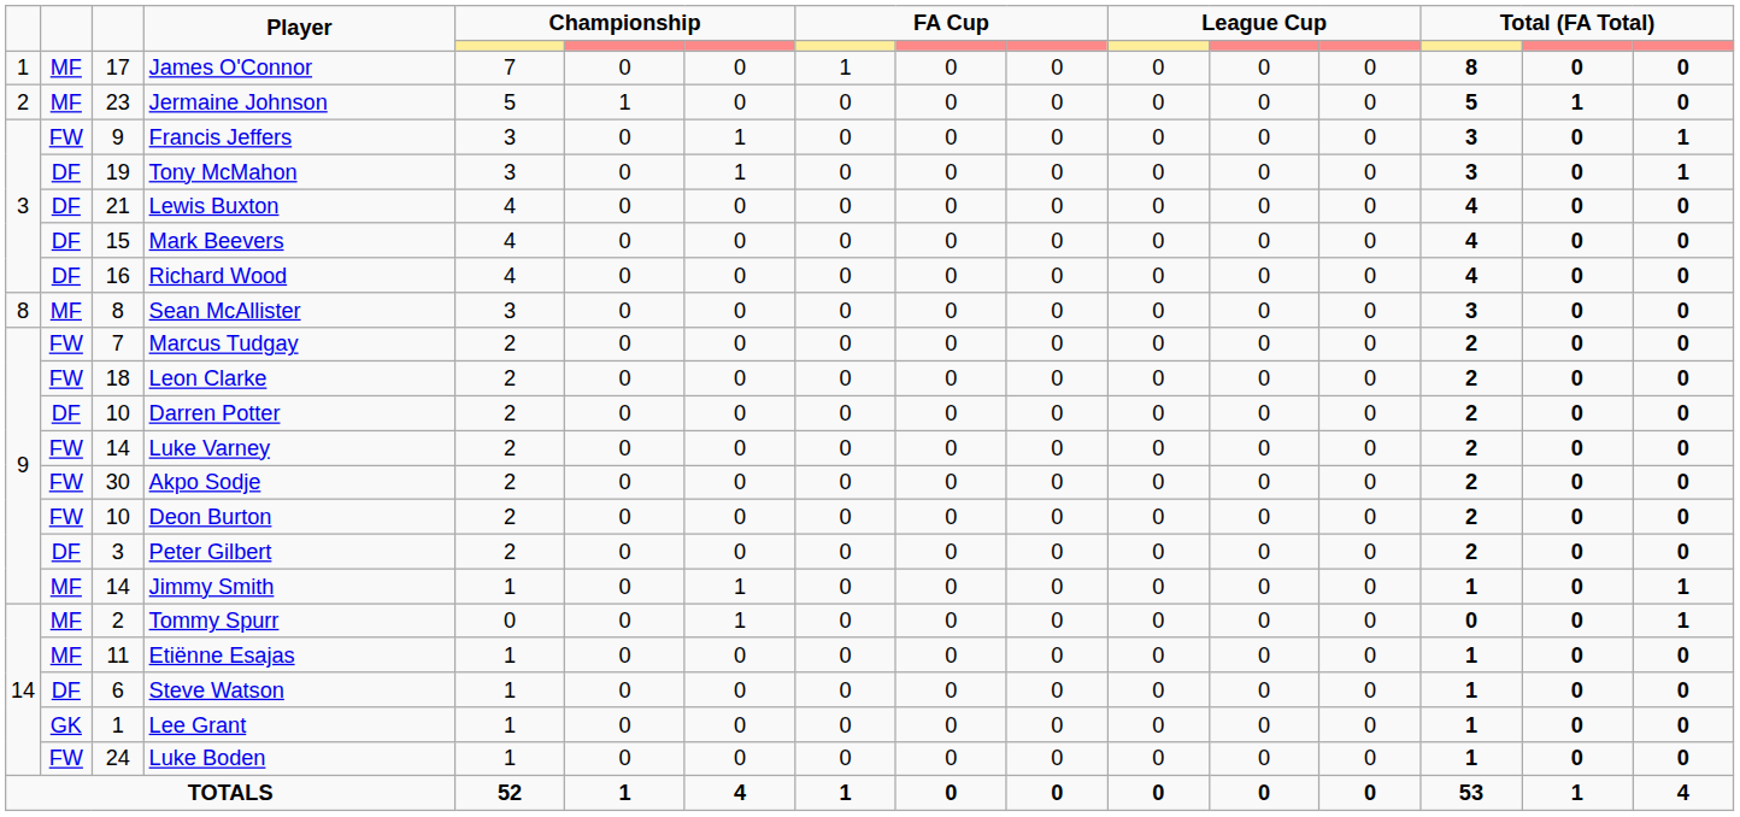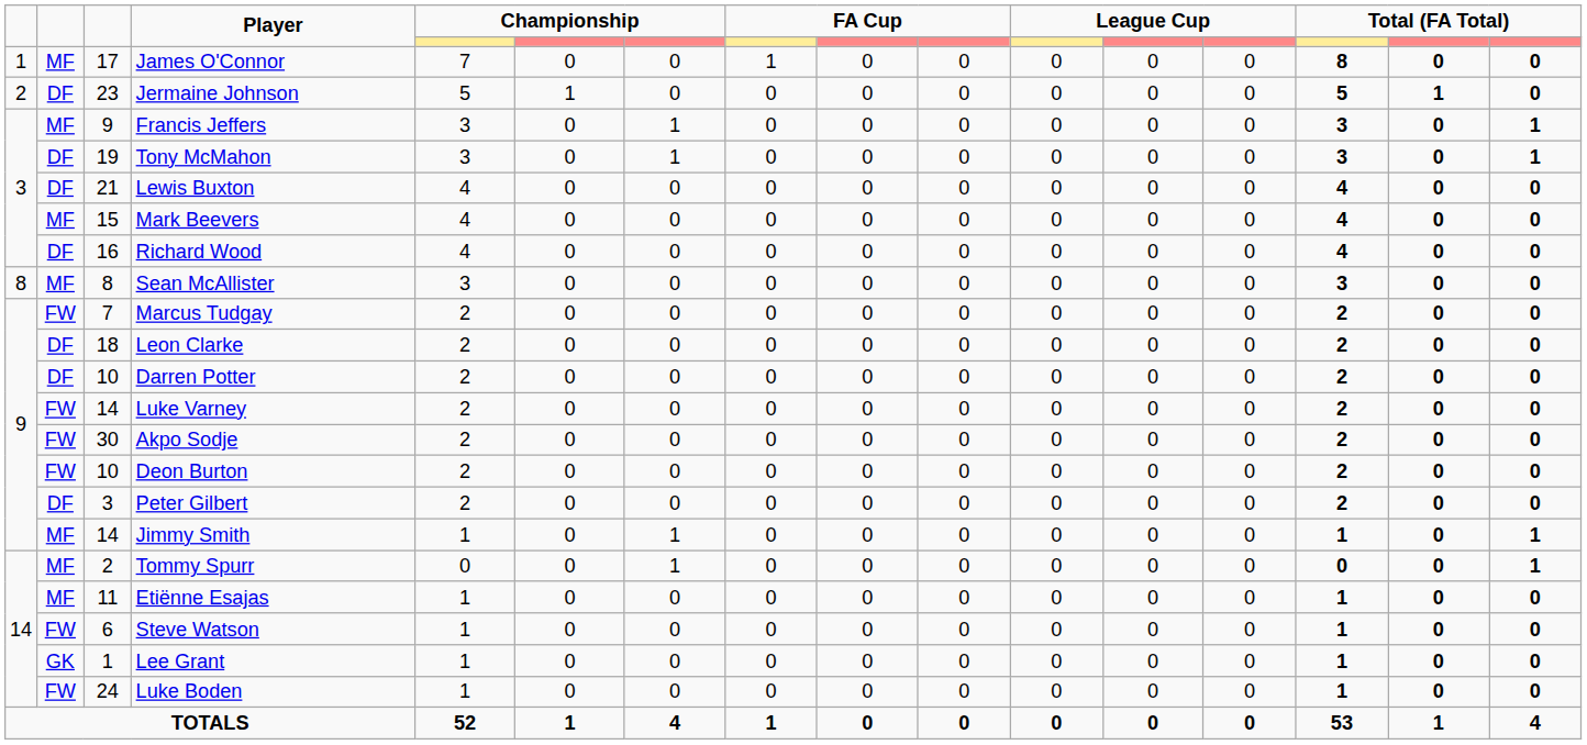Jermaine Johnson | column 2: MF -> DF
Francis Jeffers | column 2: FW -> MF
Mark Beevers | column 2: DF -> MF
Leon Clarke | column 2: FW -> DF
Steve Watson | column 2: DF -> FW
